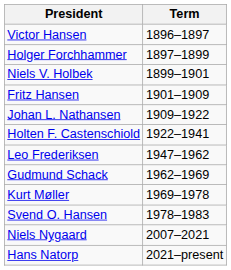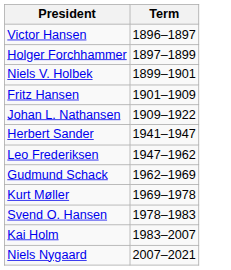- row: Holten F. Castenschiold | 1922–1941
+ row: Herbert Sander | 1941–1947
+ row: Kai Holm | 1983–2007
- row: Hans Natorp | 2021–present
